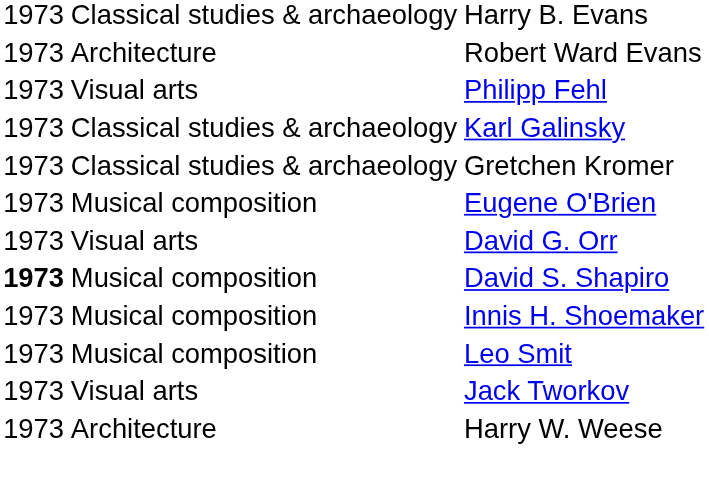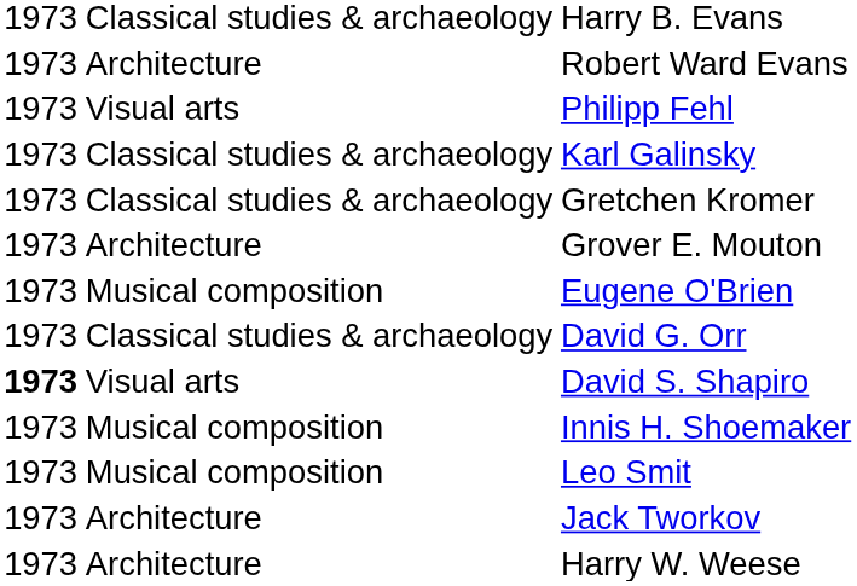+ row: 1973 | Architecture | Grover E. Mouton
David G. Orr | column 2: Visual arts -> Classical studies & archaeology
David S. Shapiro | column 2: Musical composition -> Visual arts
Jack Tworkov | column 2: Visual arts -> Architecture
